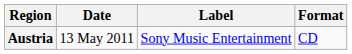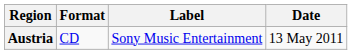columns swapped: Date <-> Format
